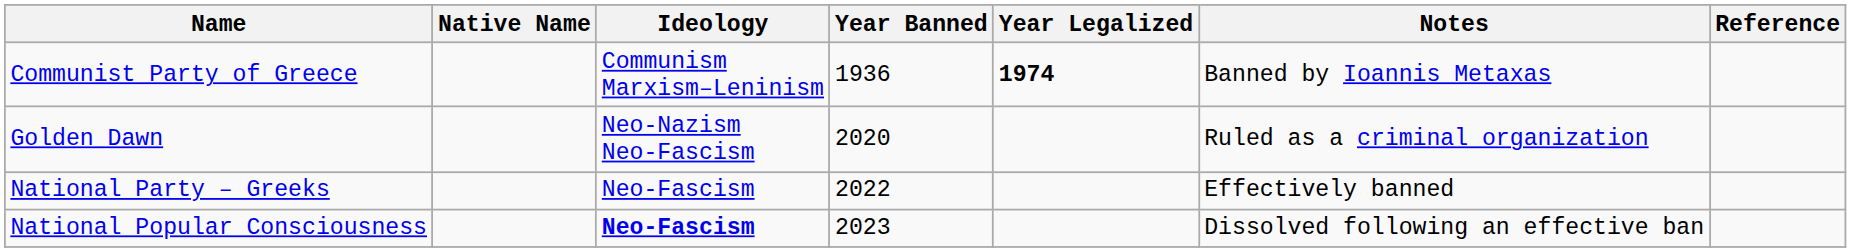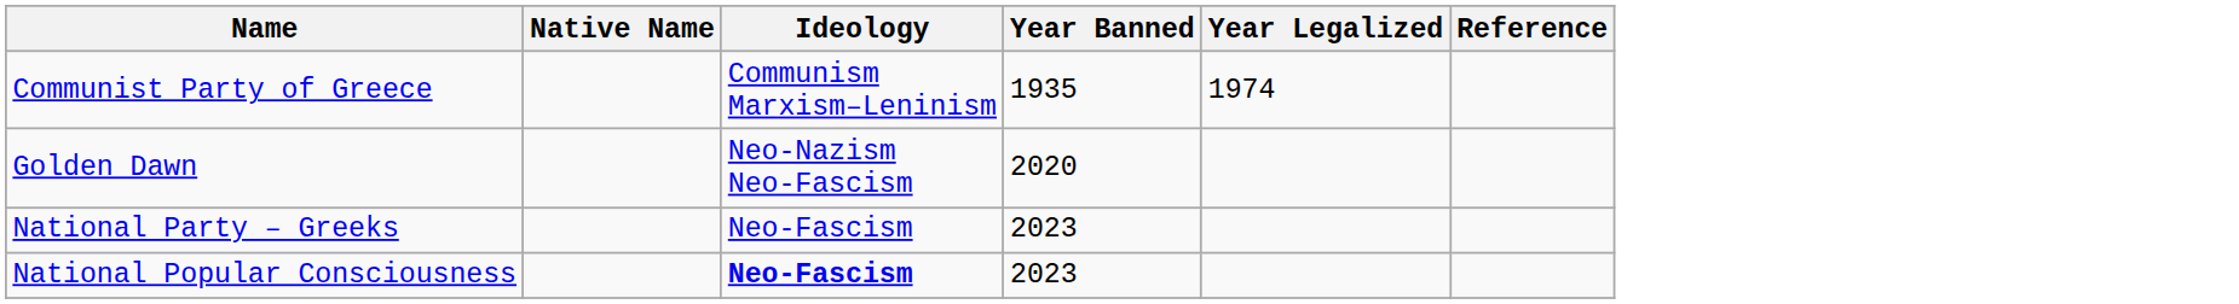- column: Notes | Banned by Ioannis Metaxas | Ruled as a criminal organization | Effectively banned | Dissolved following an effective ban
Communist Party of Greece | Year Banned: 1936 -> 1935
Communist Party of Greece | Year Legalized: bold -> normal
National Party – Greeks | Year Banned: 2022 -> 2023
